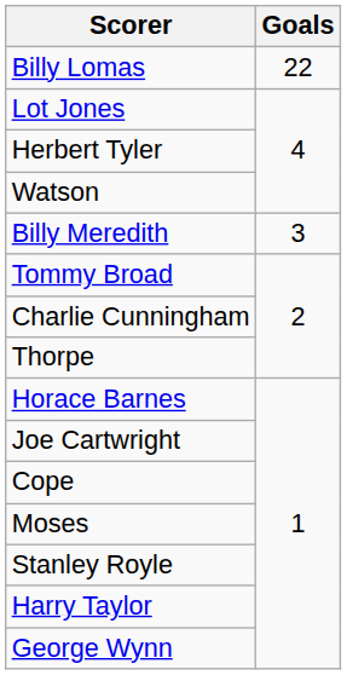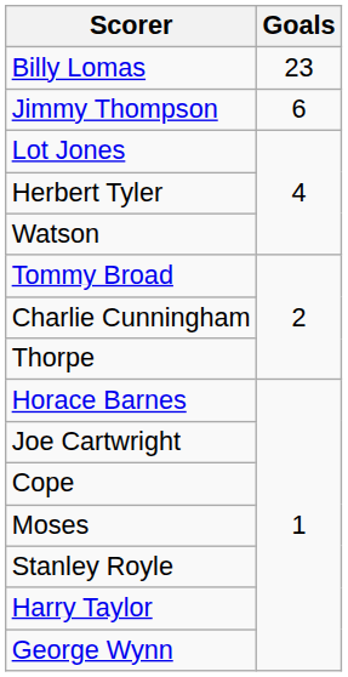Billy Lomas | Goals: 22 -> 23
+ row: Jimmy Thompson | 6
- row: Billy Meredith | 3
